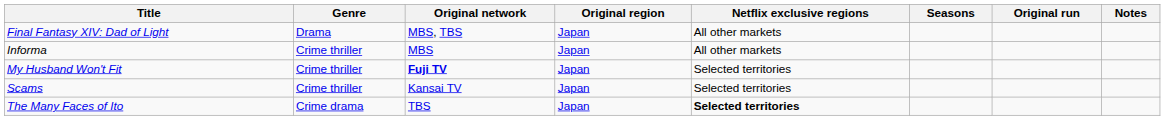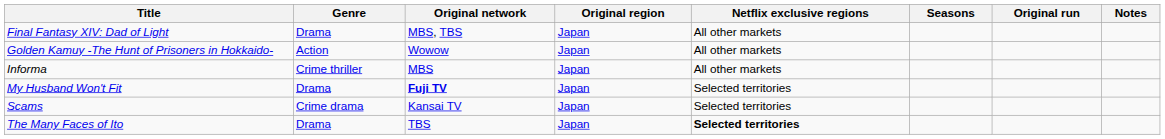+ row: Golden Kamuy -The Hunt of Prisoners in Hokkaido- | Action | Wowow | Japan | All other markets
My Husband Won't Fit | Genre: Crime thriller -> Drama
Scams | Genre: Crime thriller -> Crime drama
The Many Faces of Ito | Genre: Crime drama -> Drama
